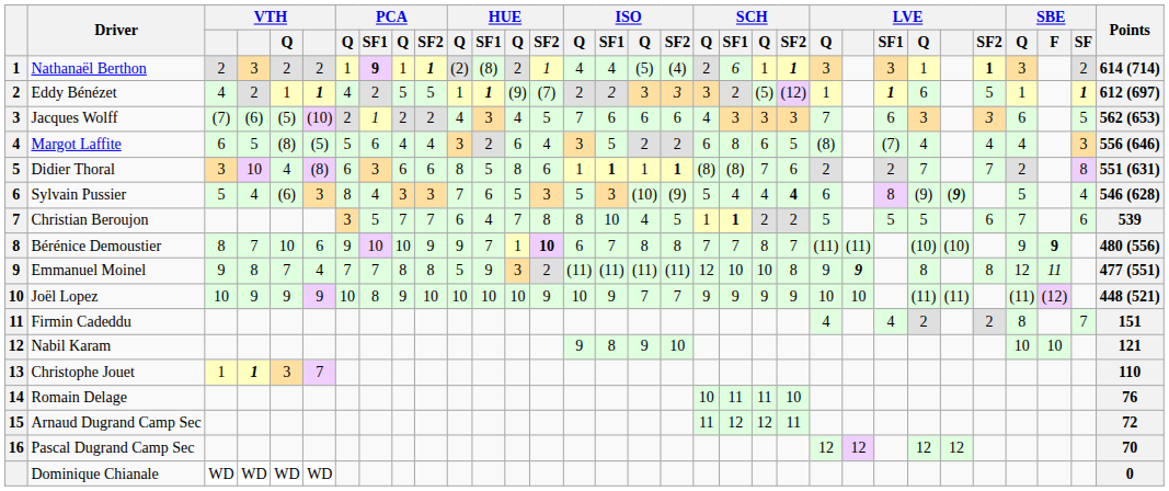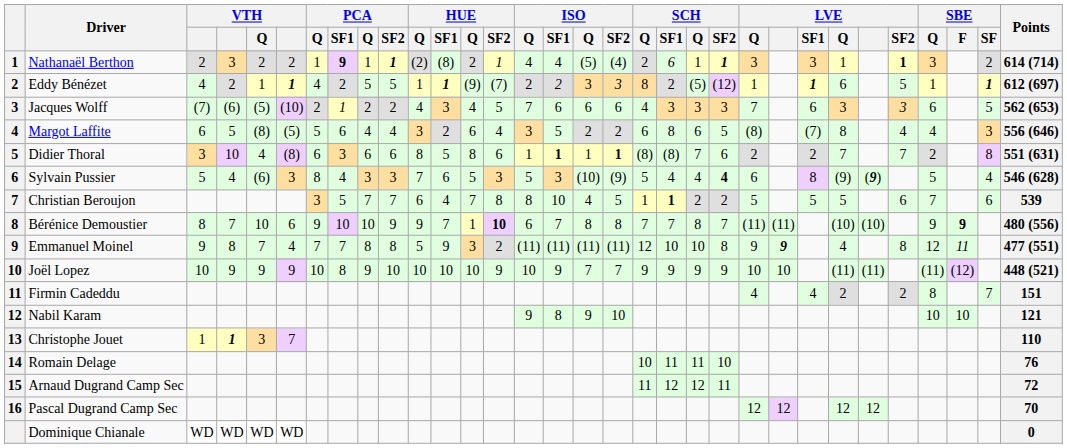Eddy Bénézet | column 19: 3 -> 8
Margot Laffite | column 26: 4 -> 8
Emmanuel Moinel | column 26: 8 -> 4
